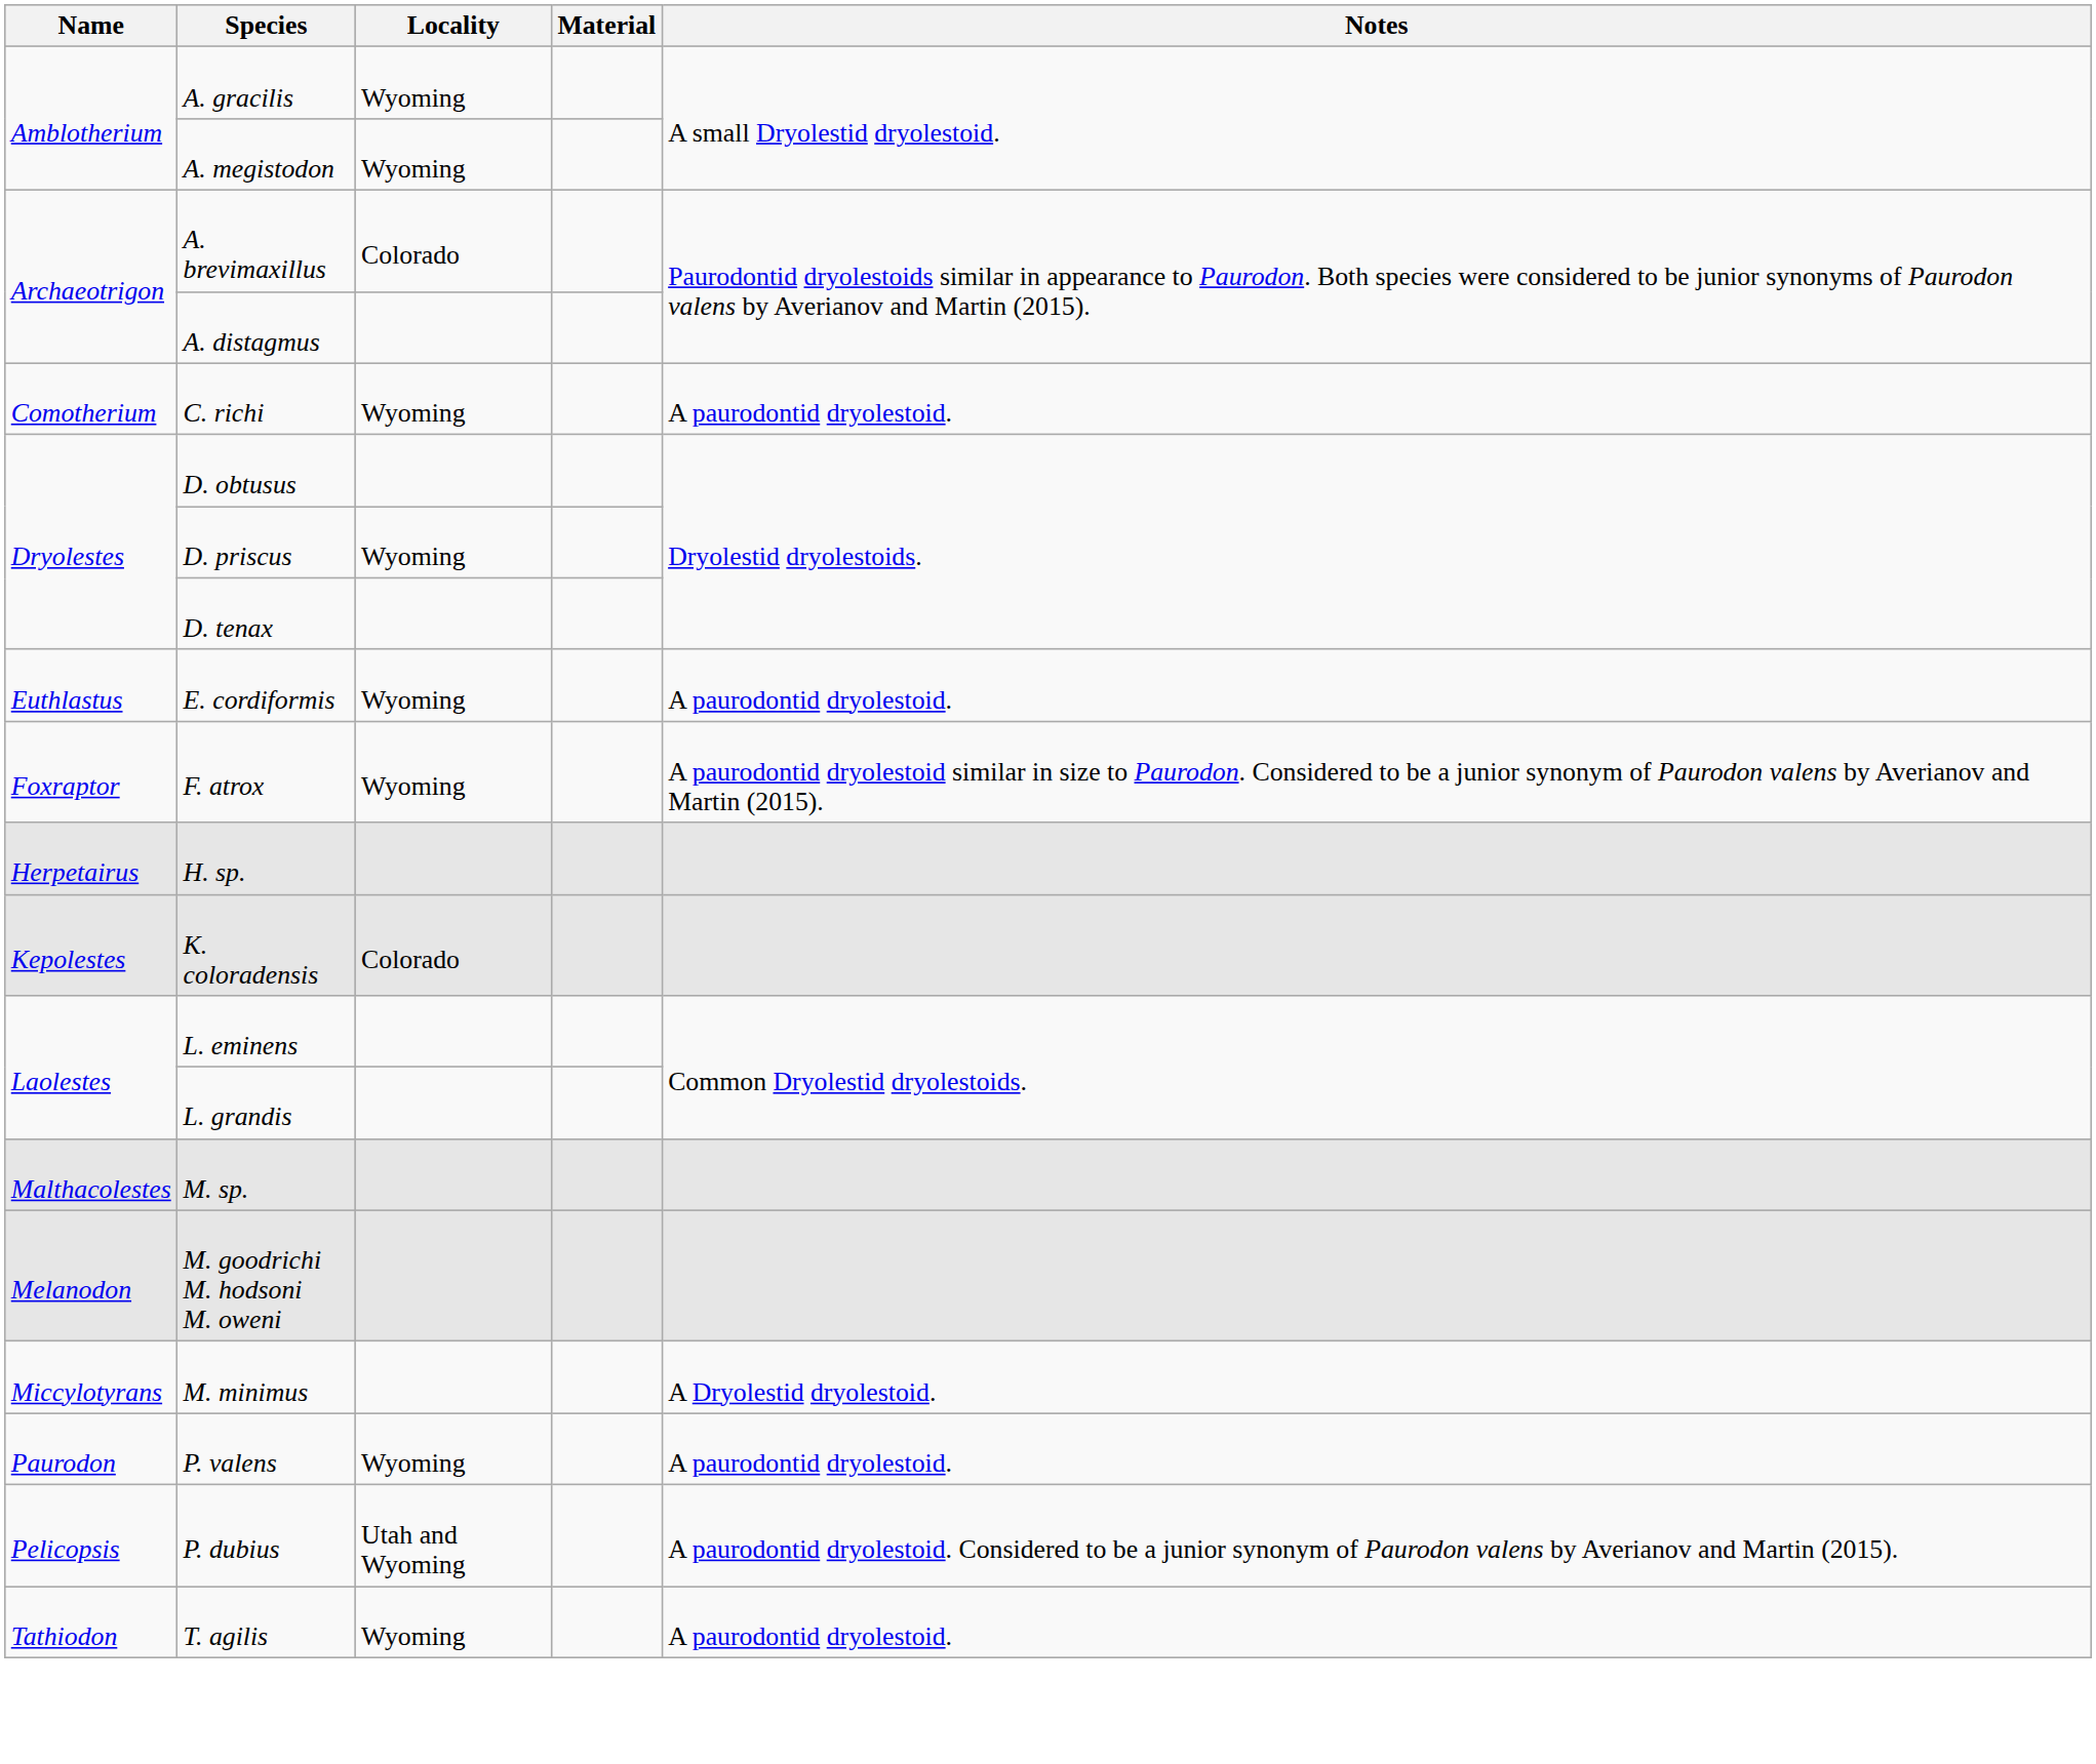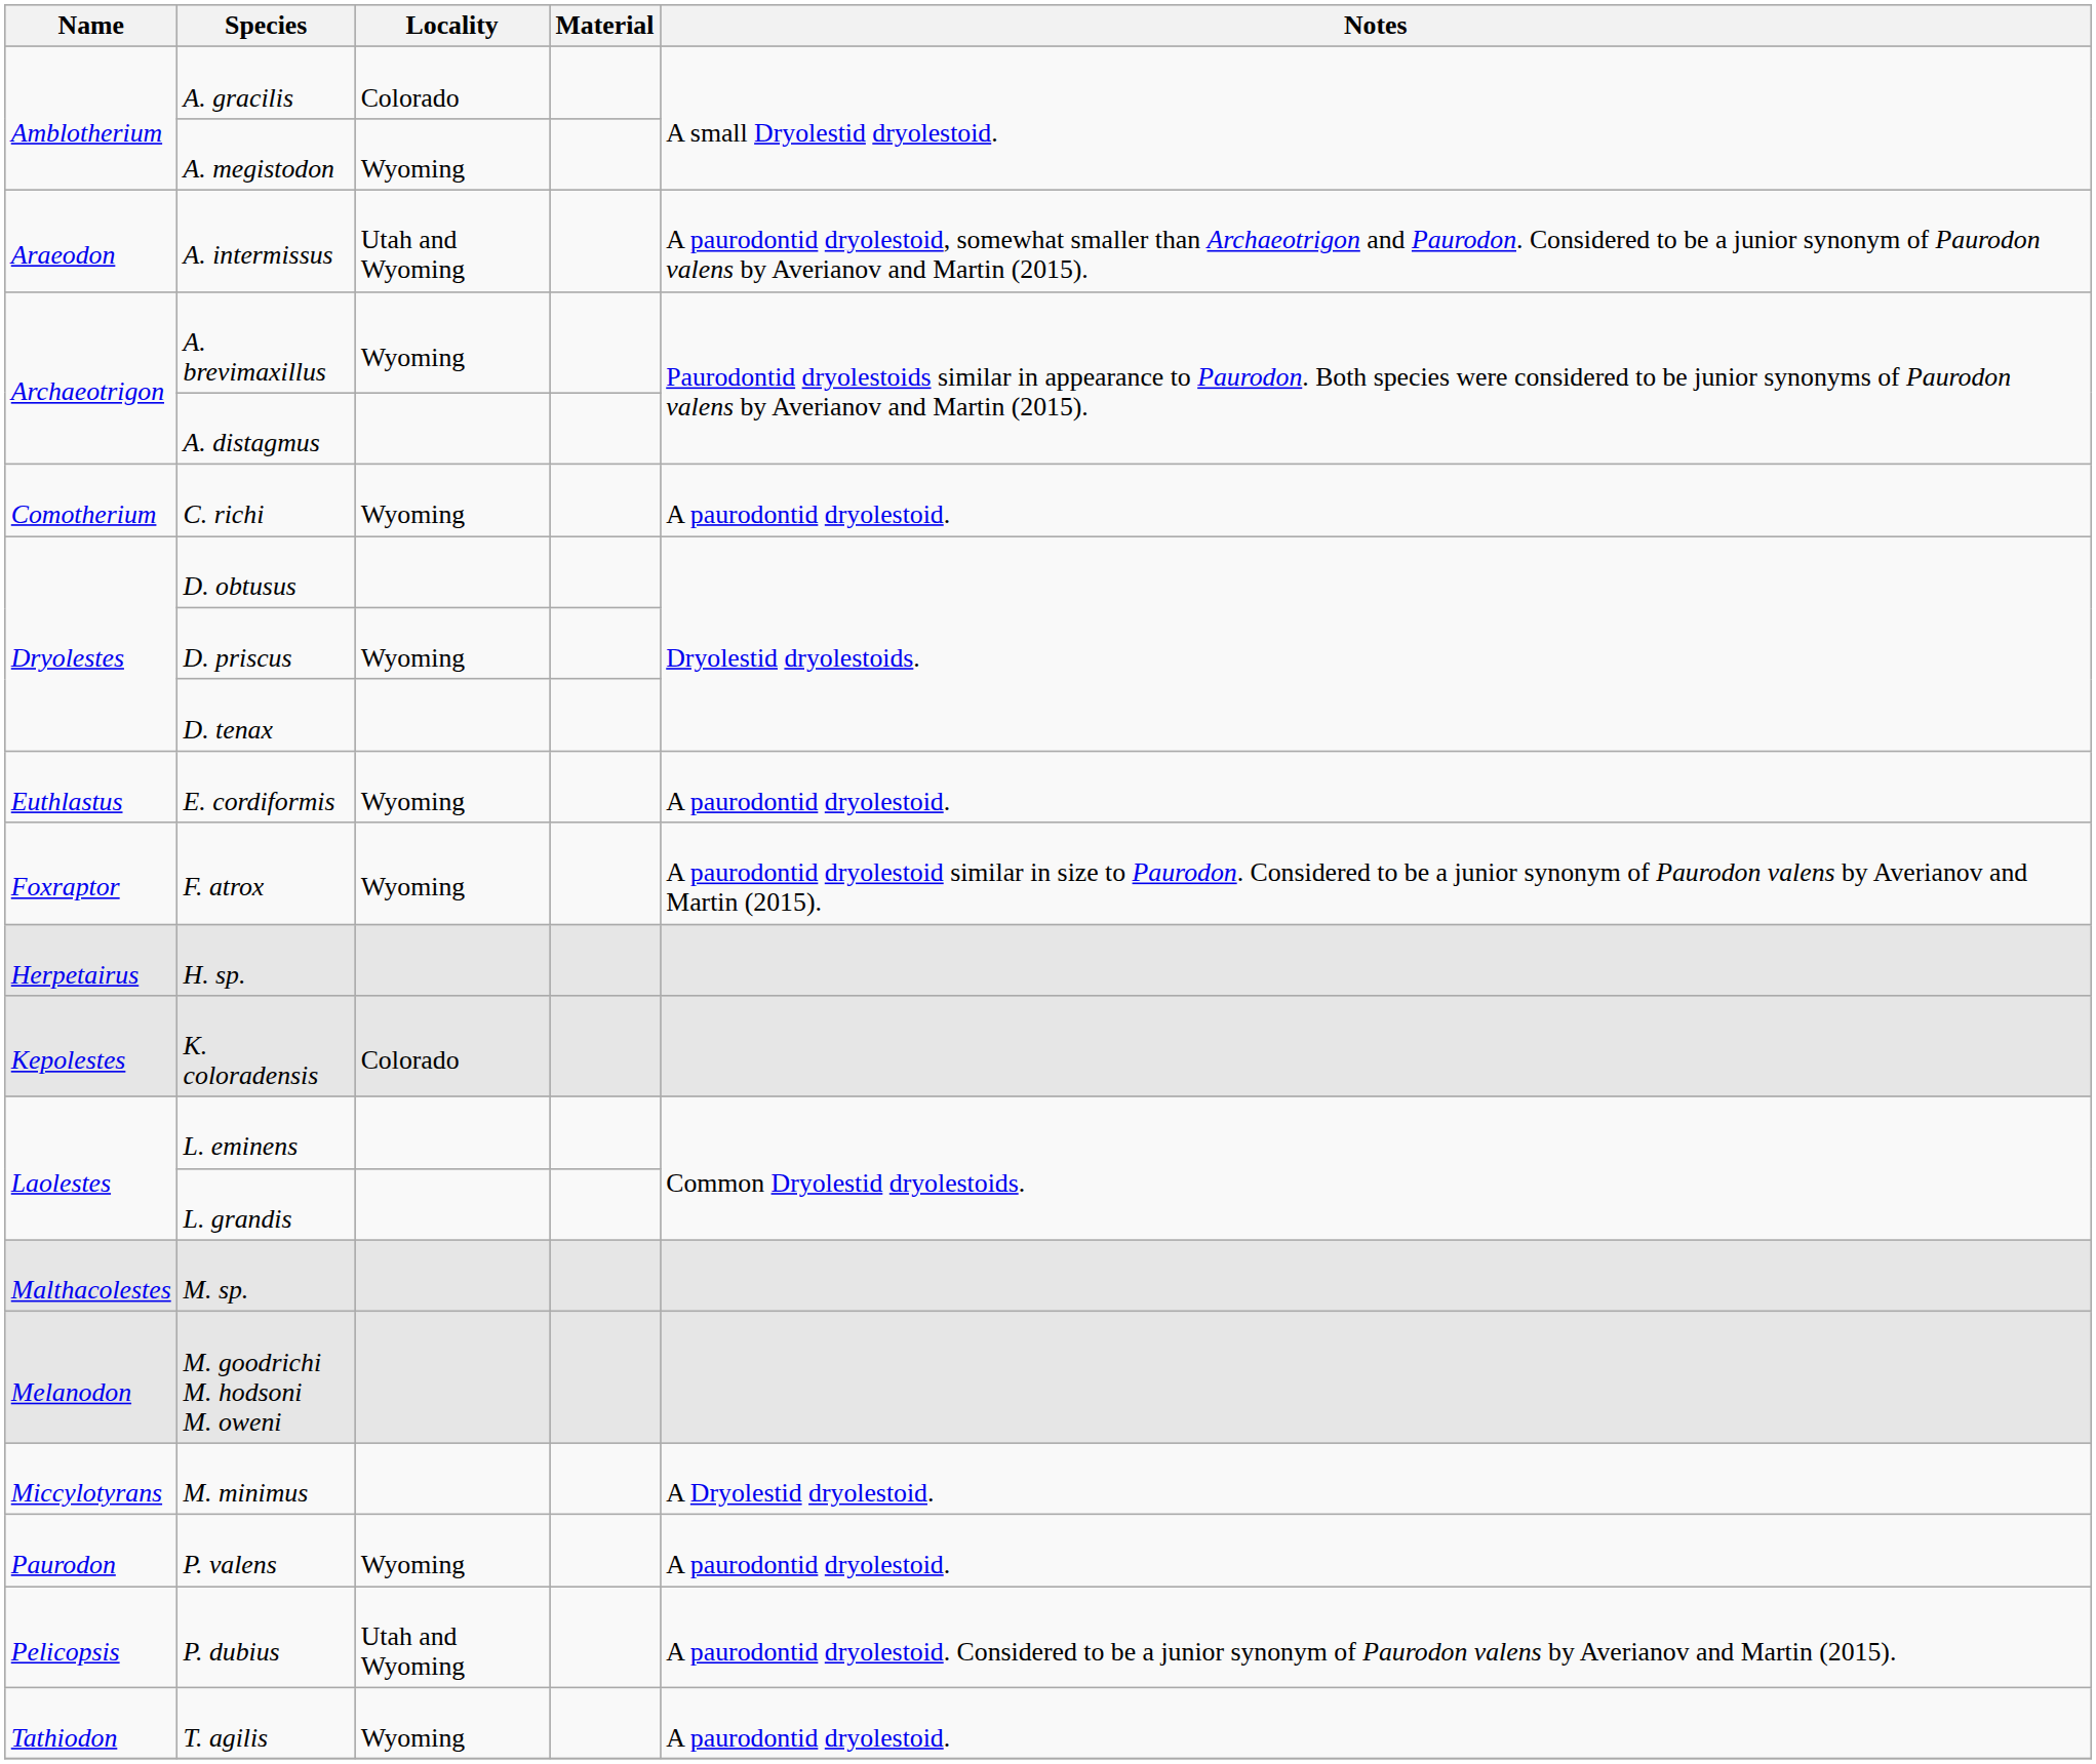A. gracilis | Locality: Wyoming -> Colorado
+ row: Araeodon | A. intermissus | Utah and Wyoming | A paurodontid dryolestoid, somewhat smaller than Archaeotrigon and Paurodon. Considered to be a junior synonym of Paurodon valens by Averianov and Martin (2015).
A. brevimaxillus | Locality: Colorado -> Wyoming
